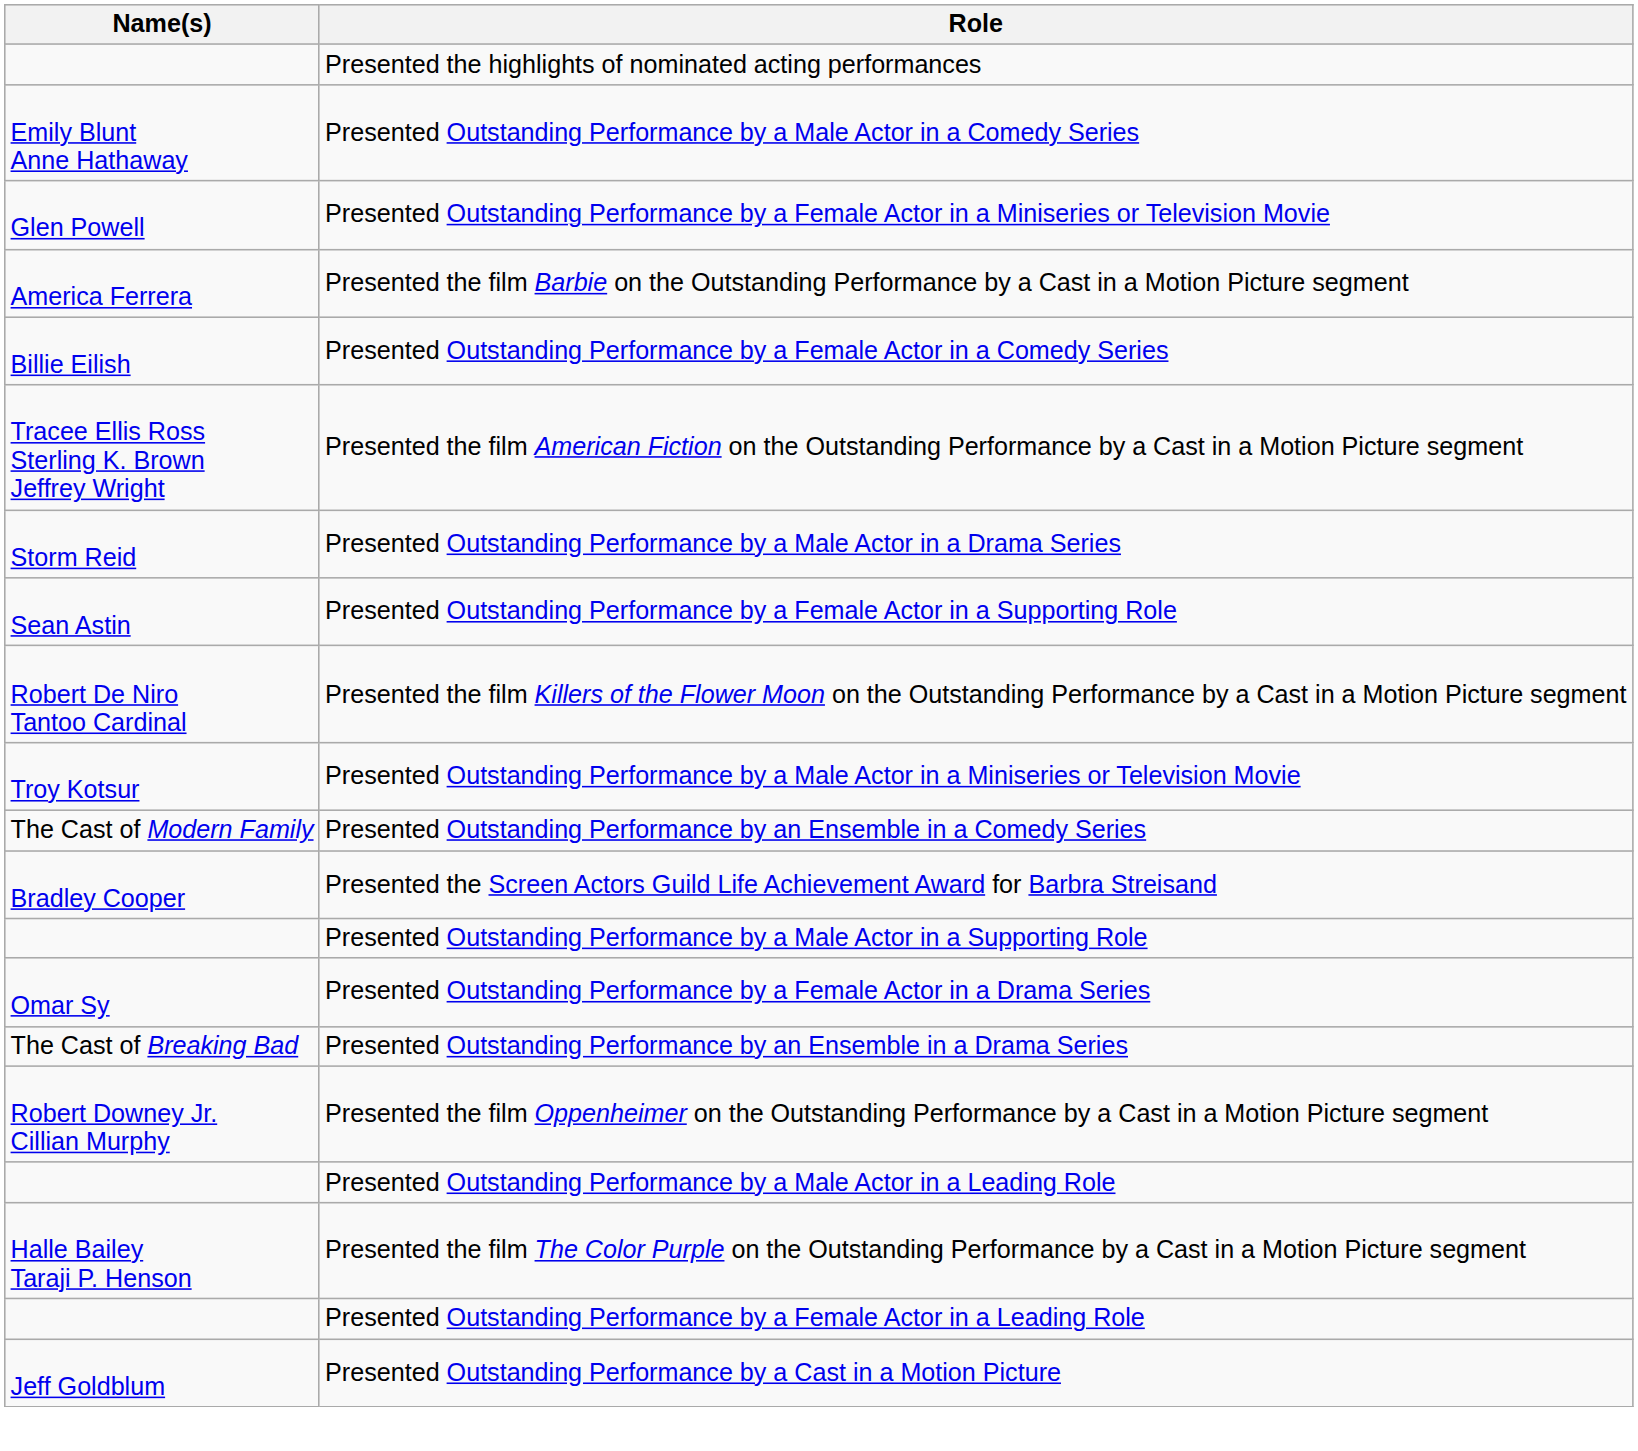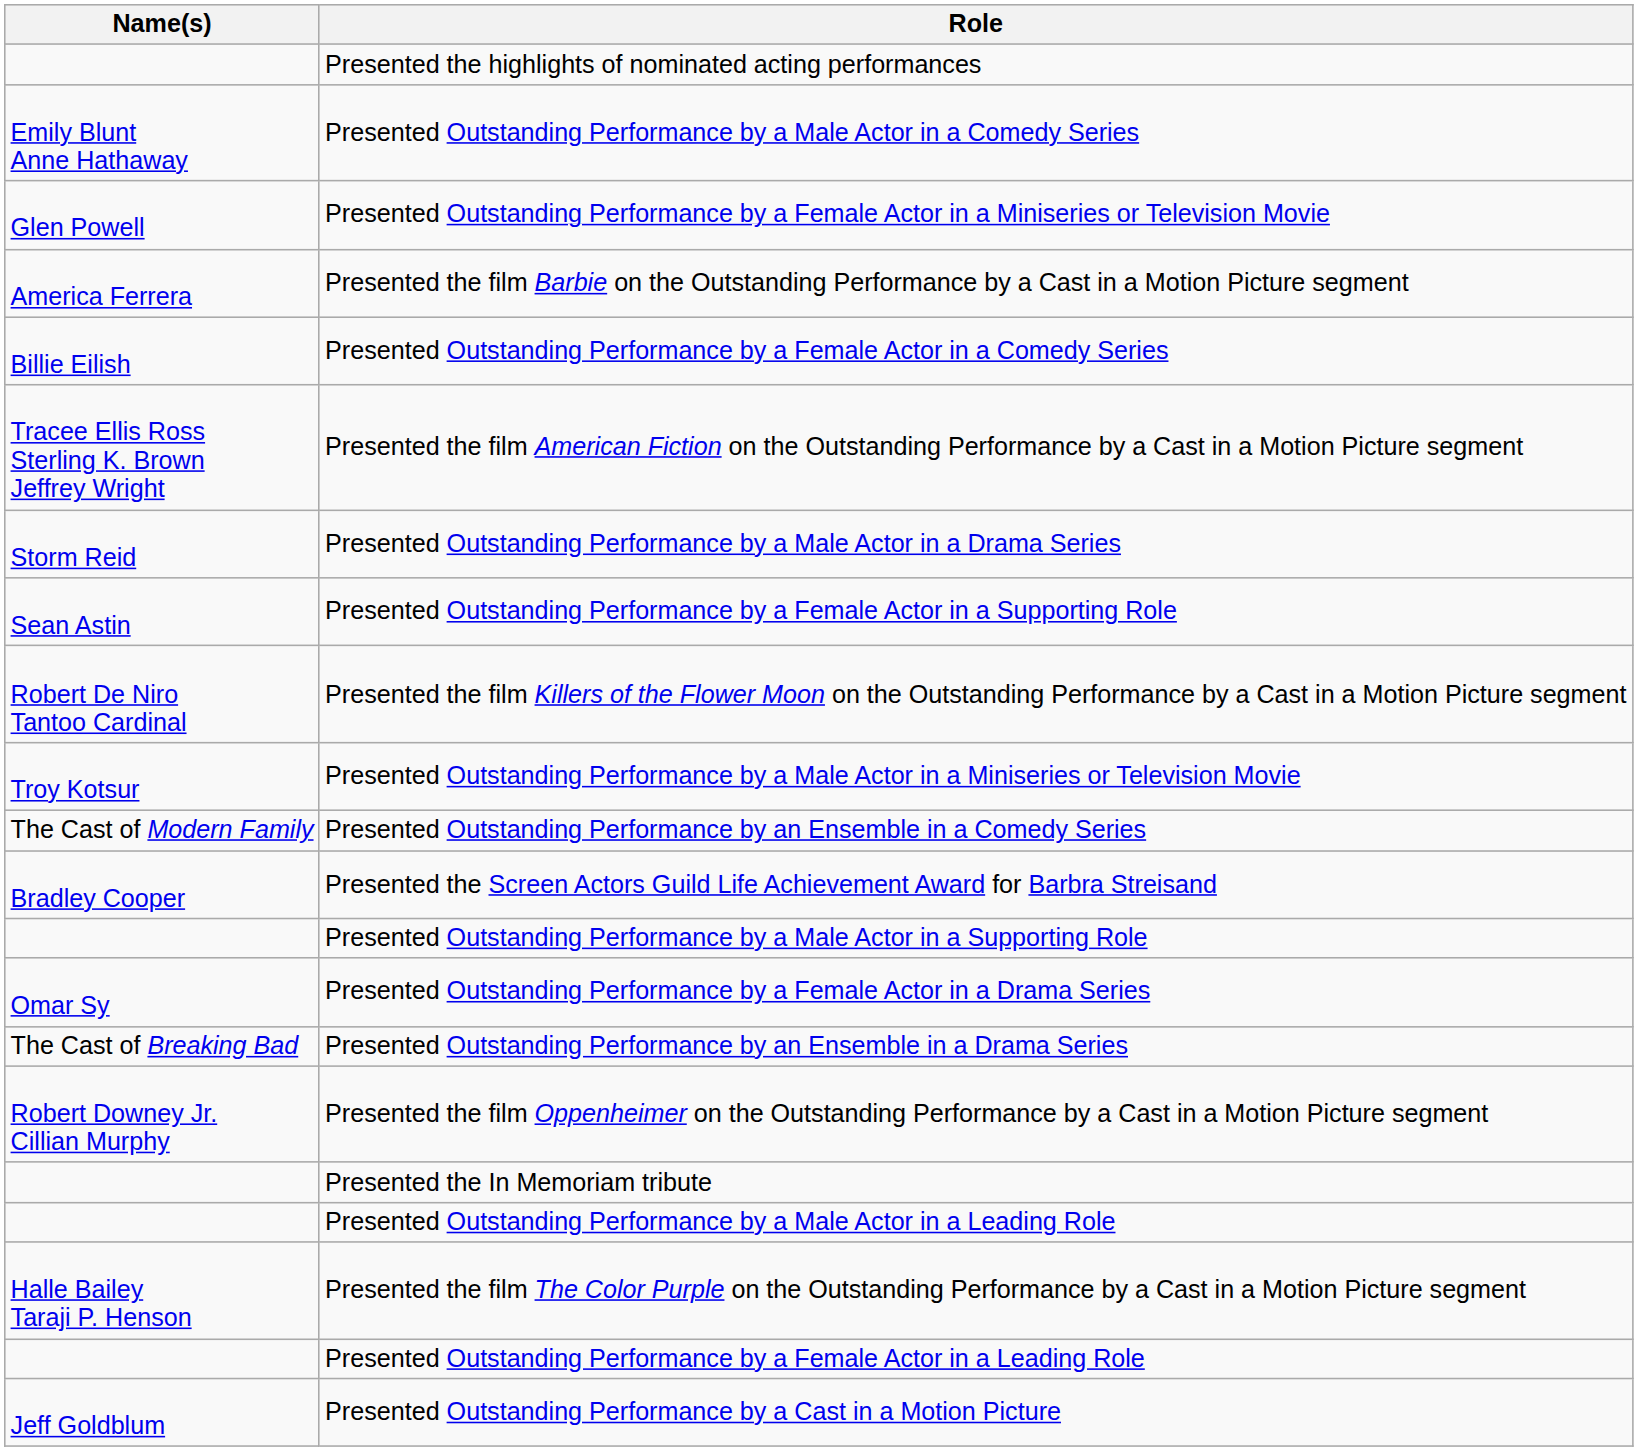+ row: Presented the In Memoriam tribute
